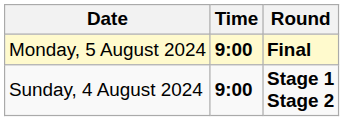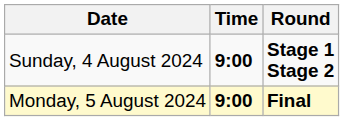rows swapped: Sunday, 4 August 2024 <-> Monday, 5 August 2024
